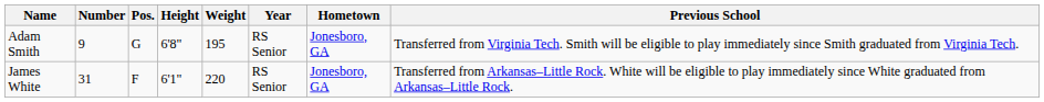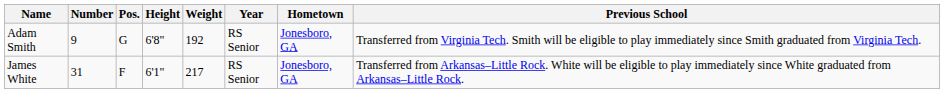Adam Smith | Weight: 195 -> 192
James White | Weight: 220 -> 217
